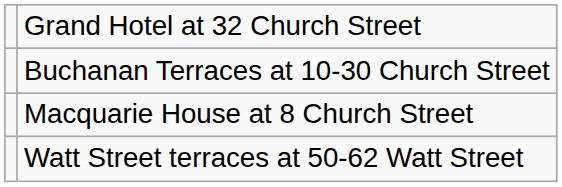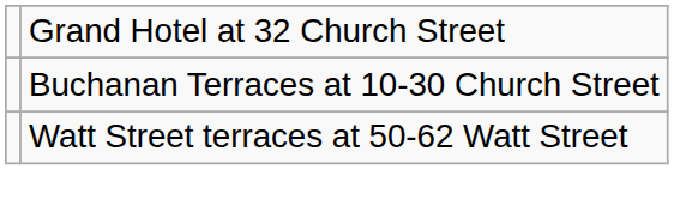- row: Macquarie House at 8 Church Street
